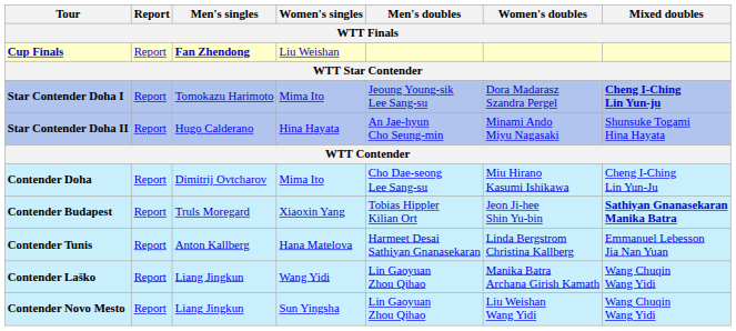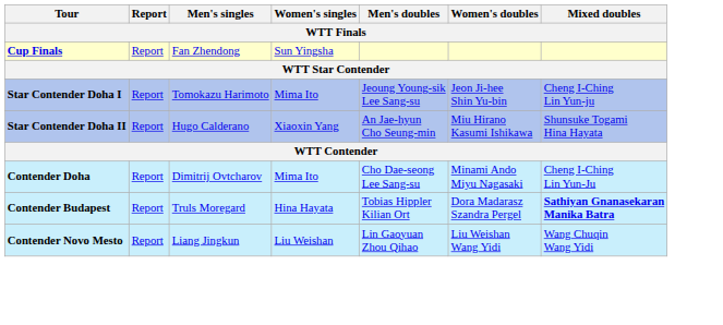Cup Finals | Men's singles: bold -> normal
Cup Finals | Women's singles: Liu Weishan -> Sun Yingsha
Star Contender Doha I | Women's doubles: Dora Madarasz Szandra Pergel -> Jeon Ji-hee Shin Yu-bin
Star Contender Doha I | Mixed doubles: bold -> normal
Star Contender Doha II | Women's singles: Hina Hayata -> Xiaoxin Yang
Star Contender Doha II | Women's doubles: Minami Ando Miyu Nagasaki -> Miu Hirano Kasumi Ishikawa
Contender Doha | Women's doubles: Miu Hirano Kasumi Ishikawa -> Minami Ando Miyu Nagasaki
Contender Budapest | Women's singles: Xiaoxin Yang -> Hina Hayata
Contender Budapest | Women's doubles: Jeon Ji-hee Shin Yu-bin -> Dora Madarasz Szandra Pergel
- row: Contender Tunis | Report | Anton Kallberg | Hana Matelova | Harmeet Desai Sathiyan Gnanasekaran | Linda Bergstrom Christina Kallberg | Emmanuel Lebesson Jia Nan Yuan
- row: Contender Laško | Report | Liang Jingkun | Wang Yidi | Lin Gaoyuan Zhou Qihao | Manika Batra Archana Girish Kamath | Wang Chuqin Wang Yidi
Contender Novo Mesto | Women's singles: Sun Yingsha -> Liu Weishan
